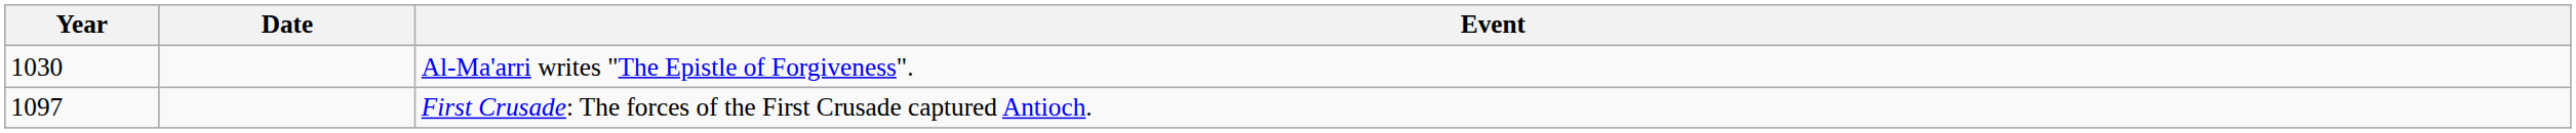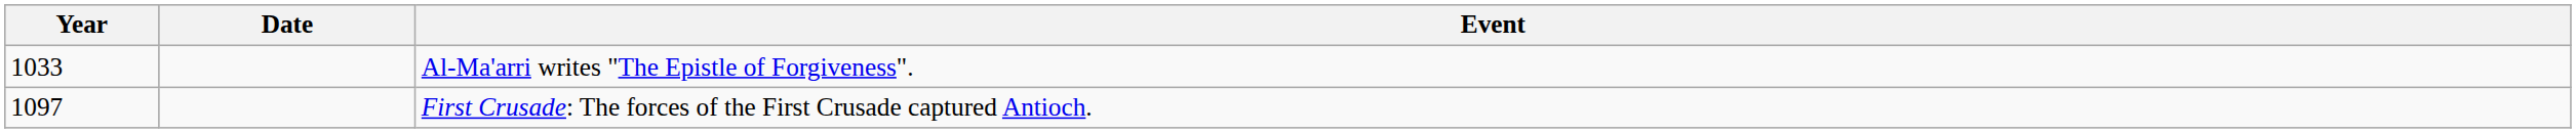Al-Ma'arri writes "The Epistle of Forgiveness". | Year: 1030 -> 1033
